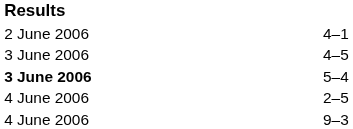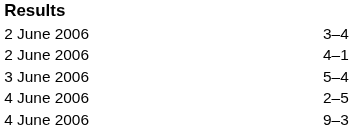+ row: 2 June 2006 | 3–4
- row: 3 June 2006 | 4–5
5–4 | column 1: bold -> normal
